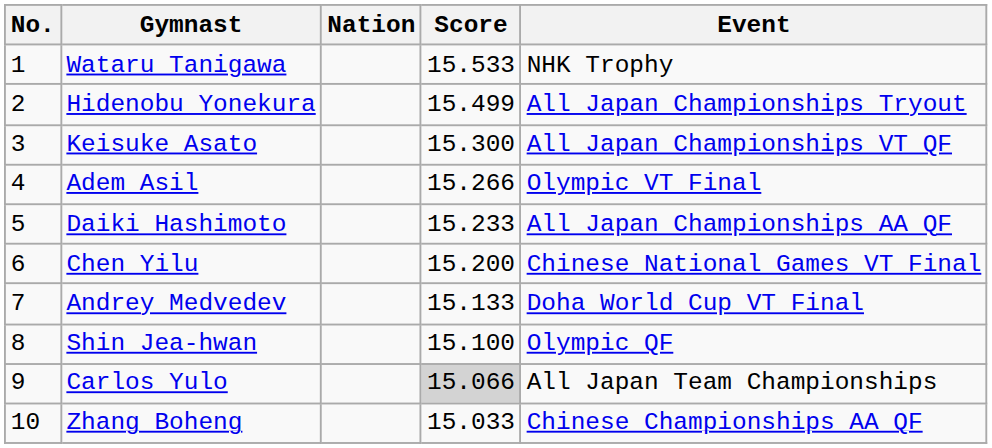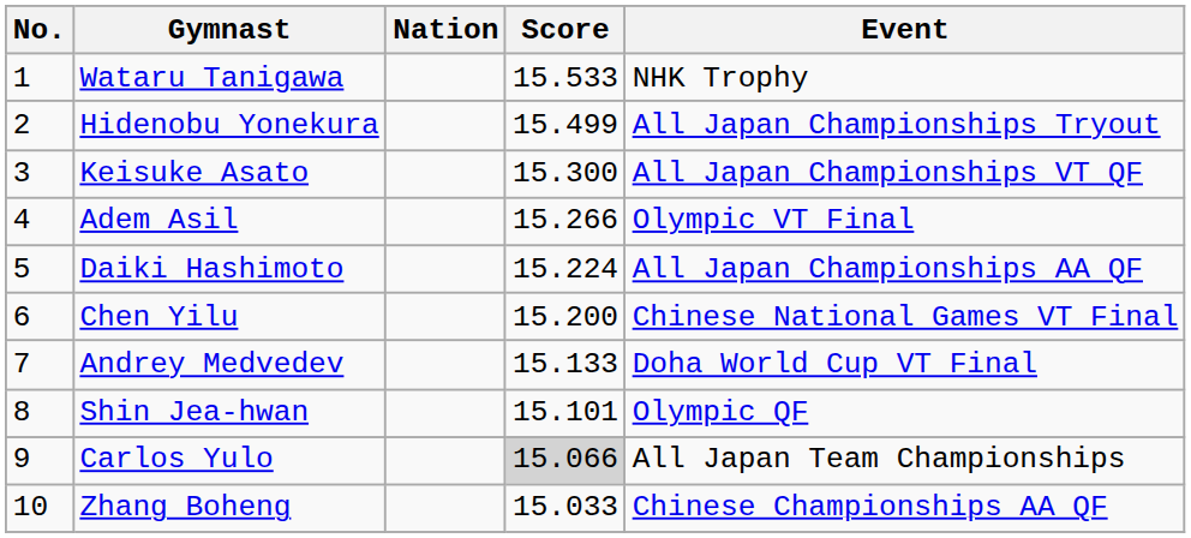Daiki Hashimoto | Score: 15.233 -> 15.224
Shin Jea-hwan | Score: 15.100 -> 15.101
